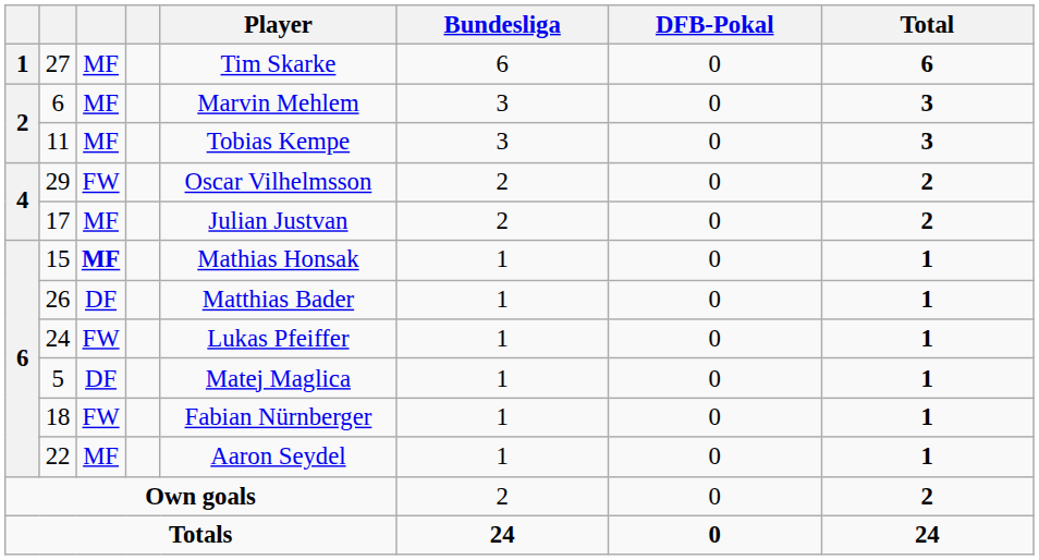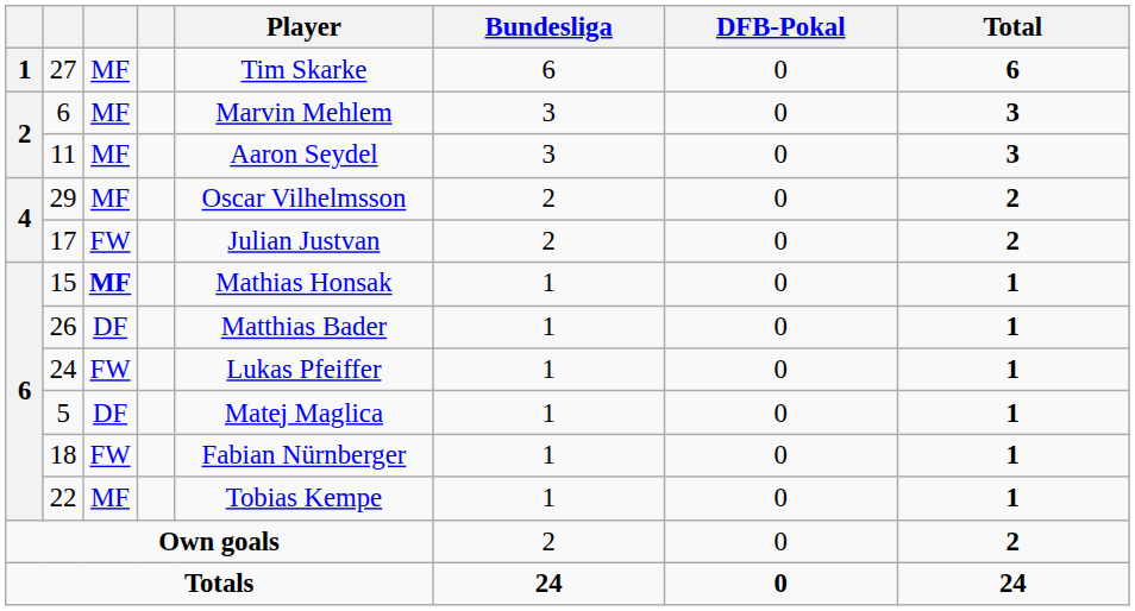11 | Player: Tobias Kempe -> Aaron Seydel
29 | column 3: FW -> MF
17 | column 3: MF -> FW
22 | Player: Aaron Seydel -> Tobias Kempe
